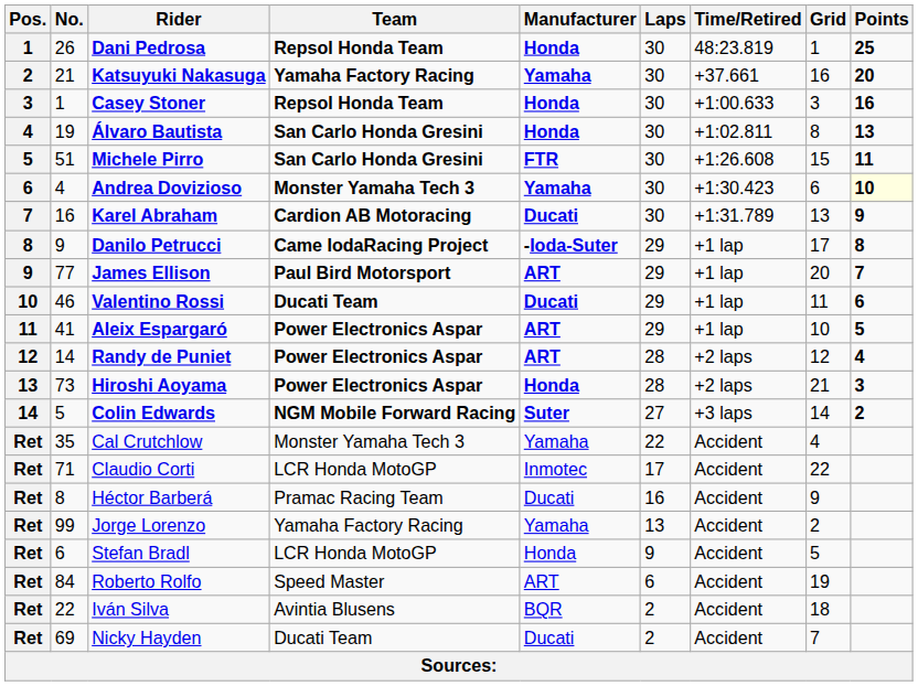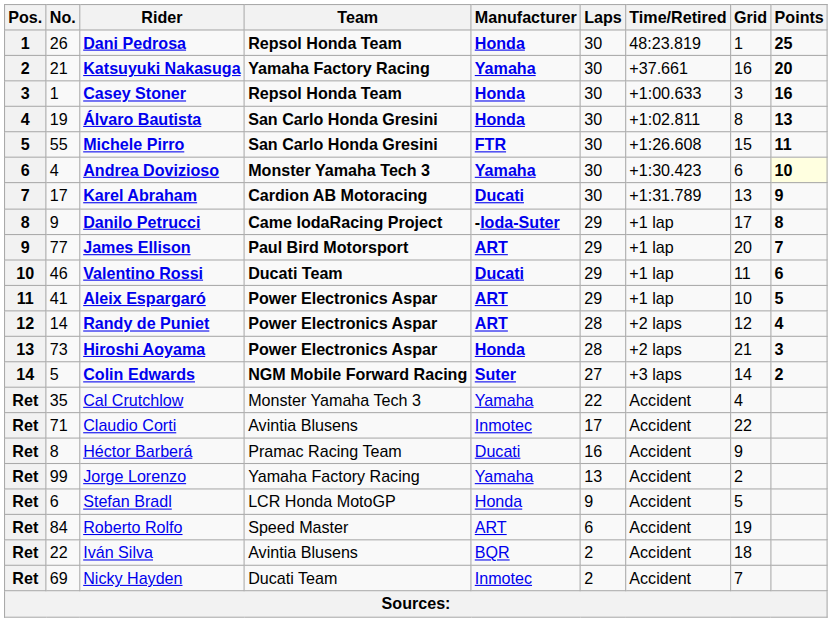Michele Pirro | No.: 51 -> 55
Karel Abraham | No.: 16 -> 17
Claudio Corti | Team: LCR Honda MotoGP -> Avintia Blusens
Nicky Hayden | Manufacturer: Ducati -> Inmotec
